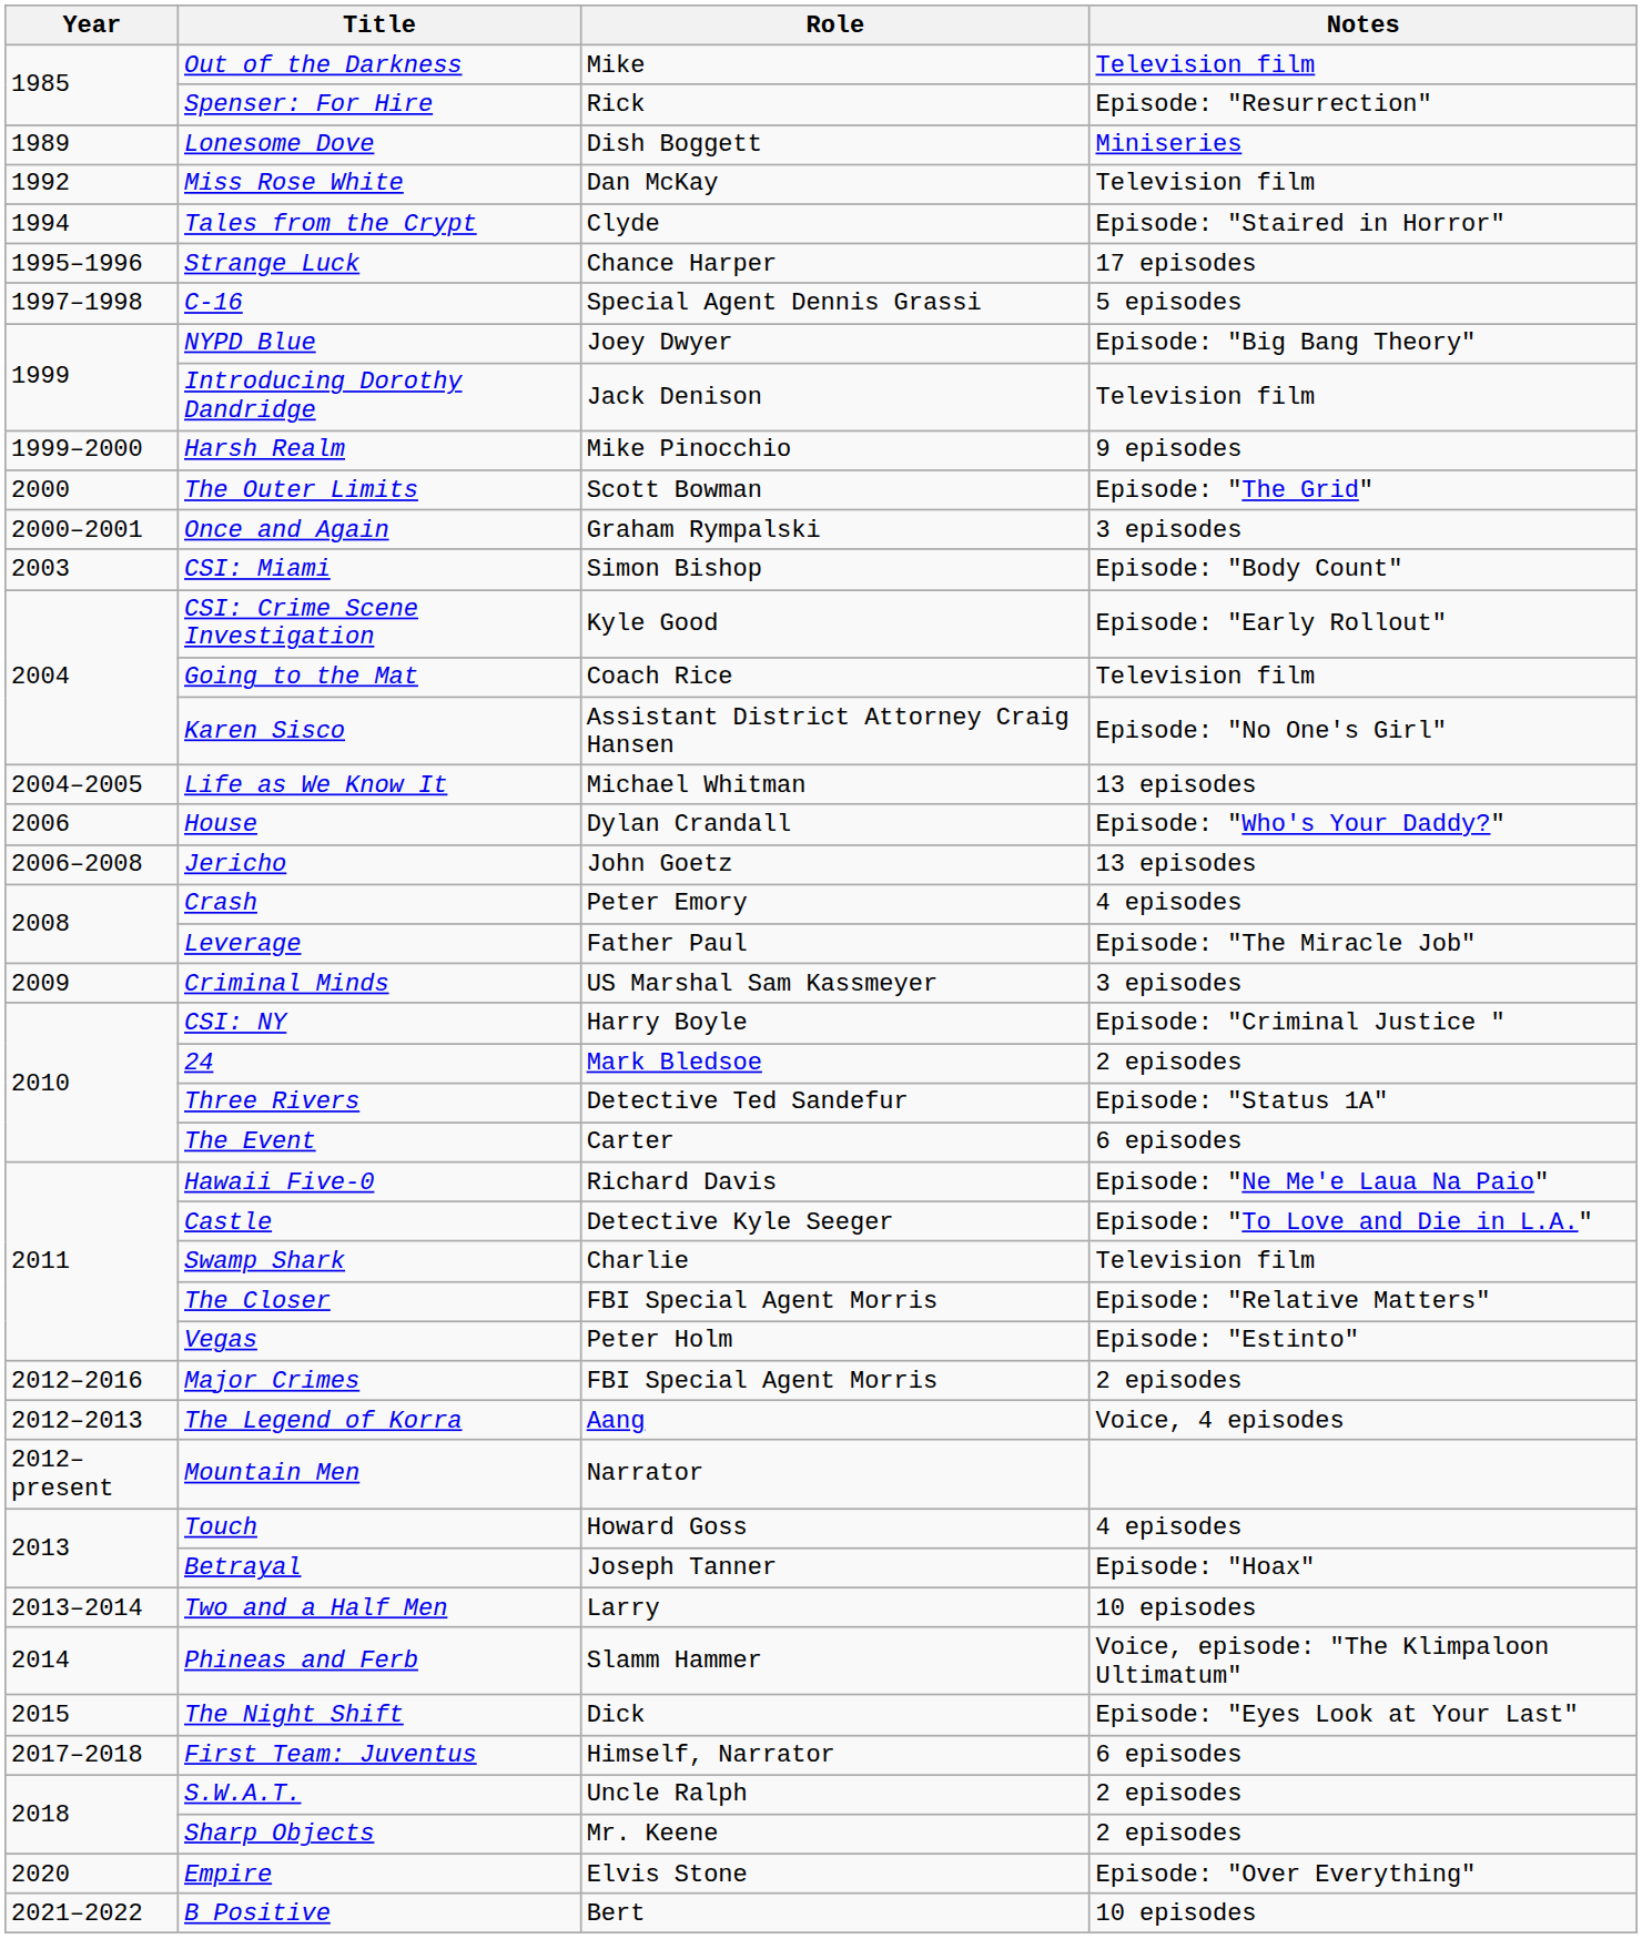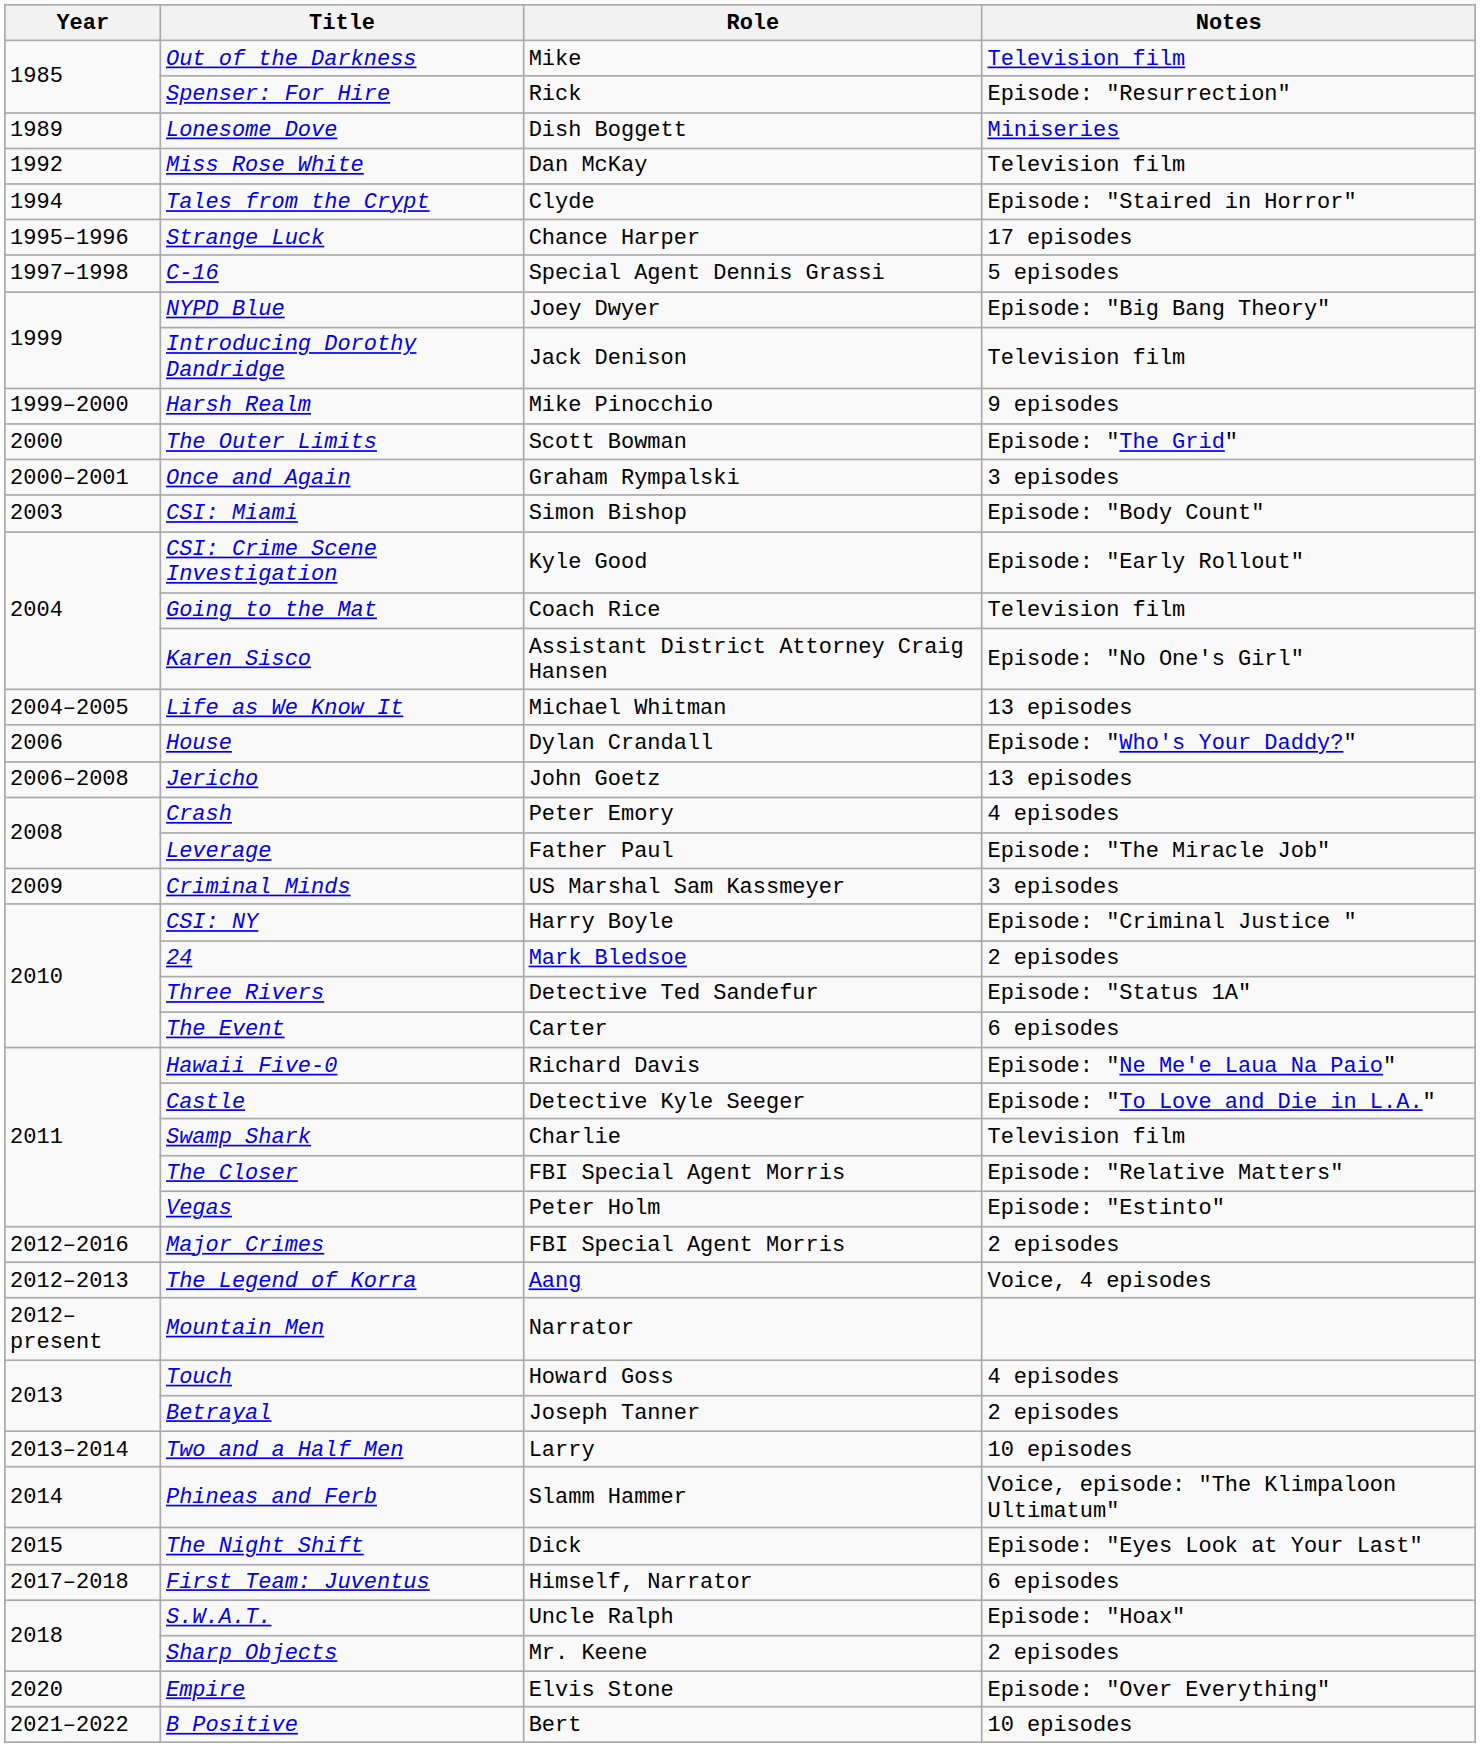Betrayal | Notes: Episode: "Hoax" -> 2 episodes
S.W.A.T. | Notes: 2 episodes -> Episode: "Hoax"
